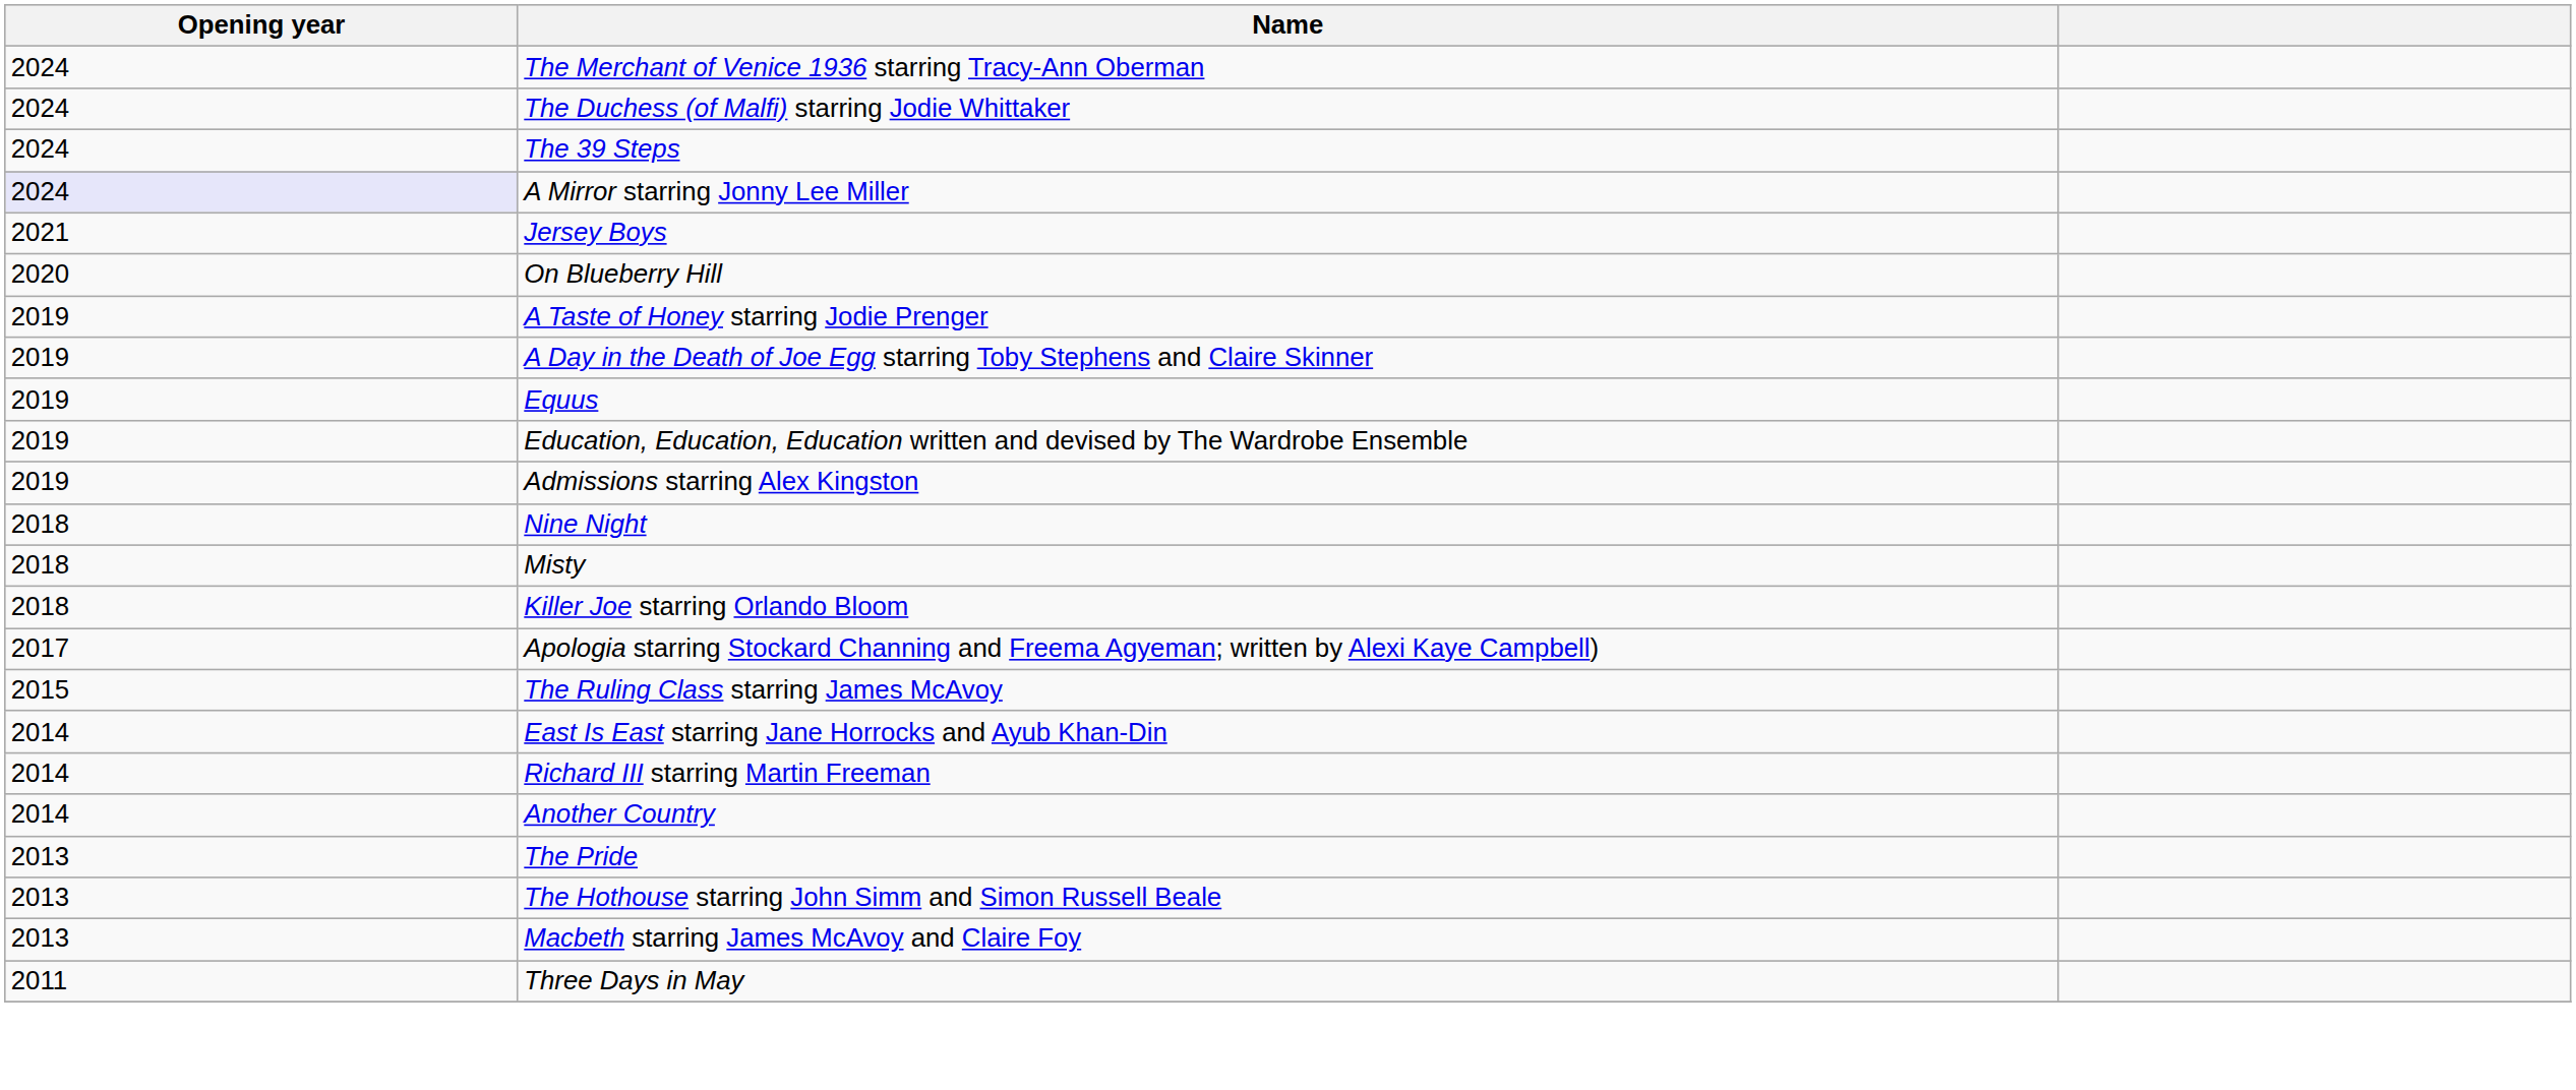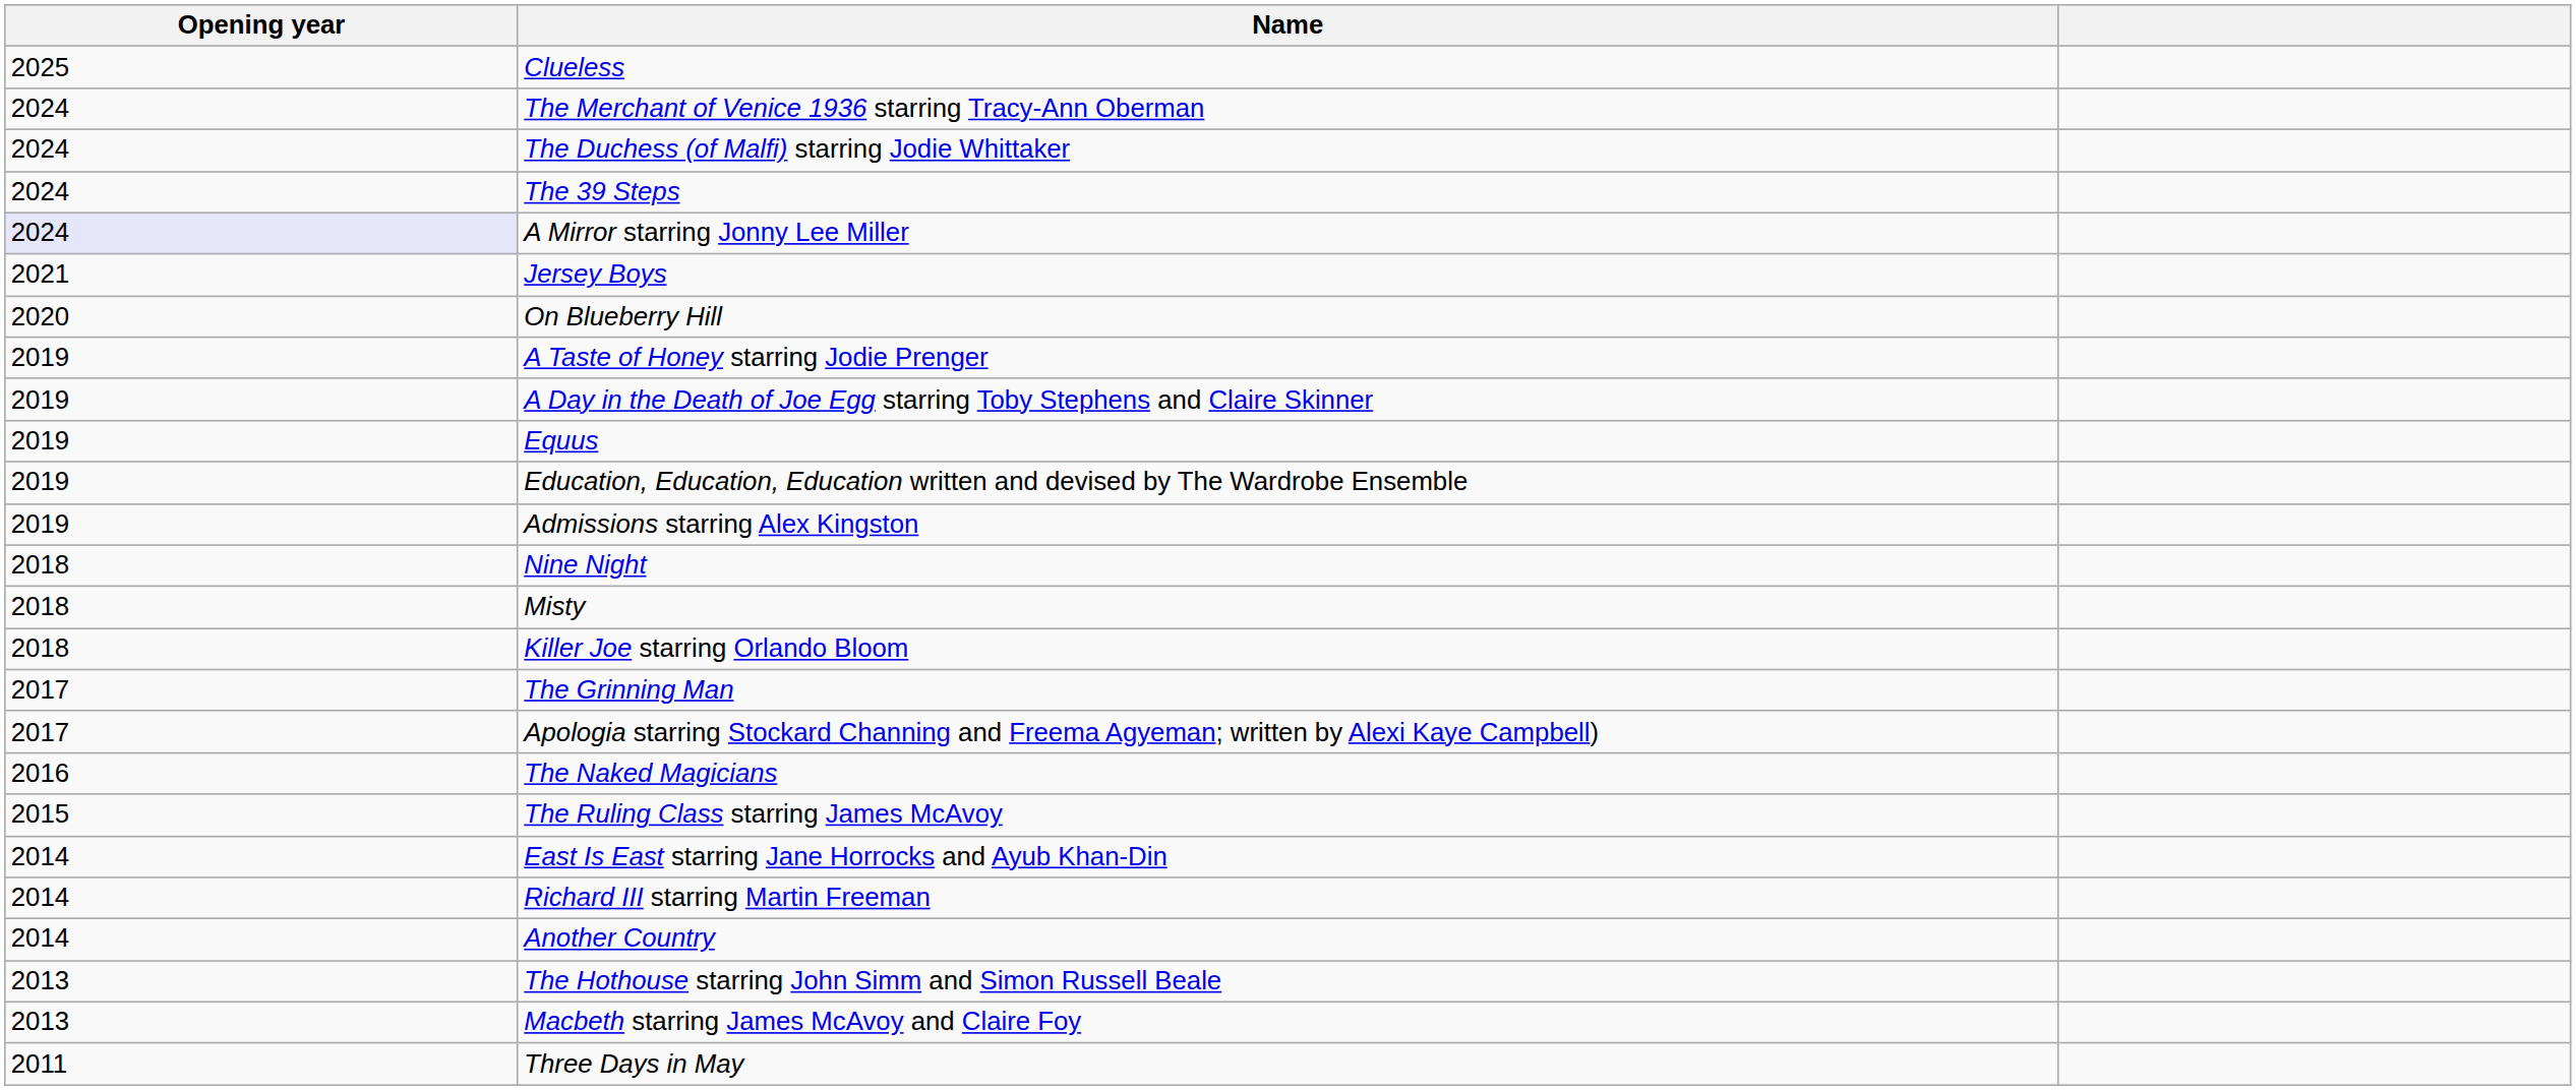+ row: 2025 | Clueless
+ row: 2017 | The Grinning Man
+ row: 2016 | The Naked Magicians
- row: 2013 | The Pride
